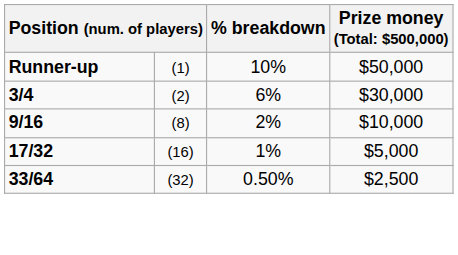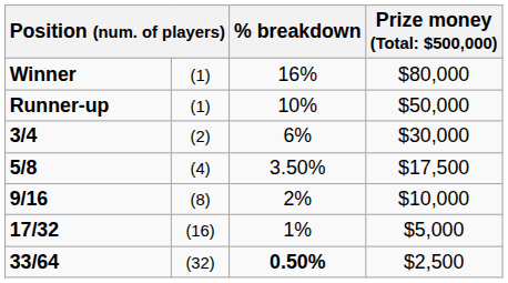+ row: Winner | (1) | 16% | $80,000
+ row: 5/8 | (4) | 3.50% | $17,500
33/64 | % breakdown: normal -> bold
